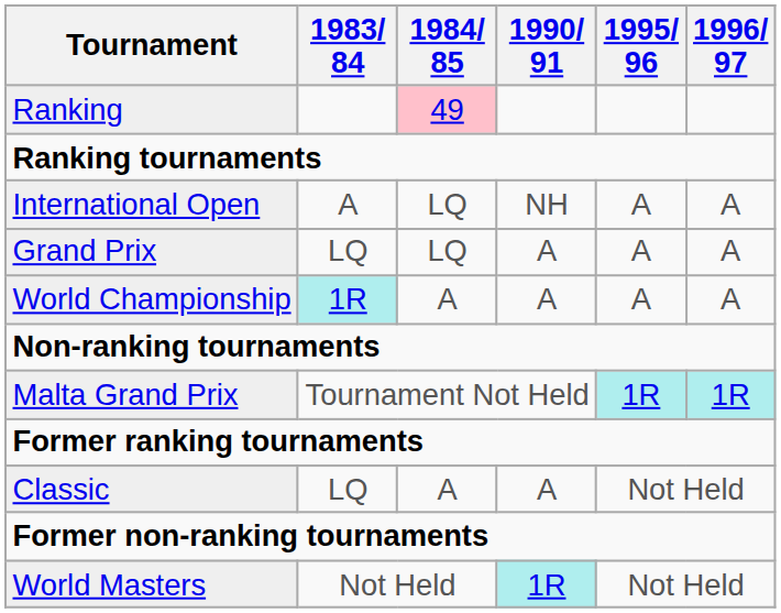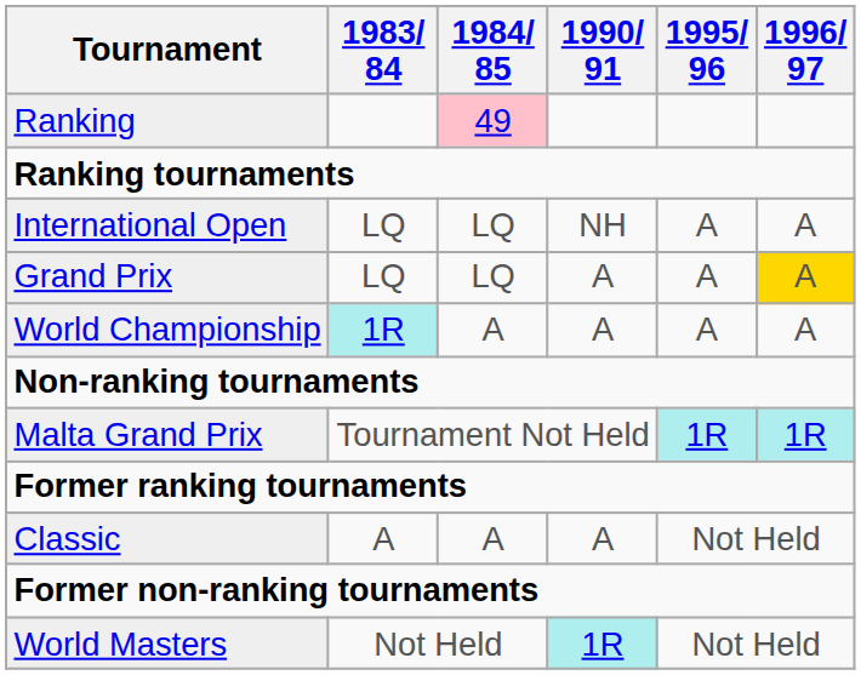International Open | 1983/ 84: A -> LQ
Grand Prix | 1996/ 97: no background -> gold background
Classic | 1983/ 84: LQ -> A
